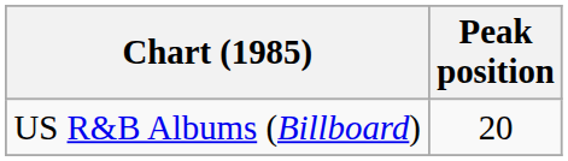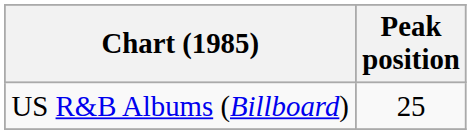US R&B Albums (Billboard) | Peak position: 20 -> 25
